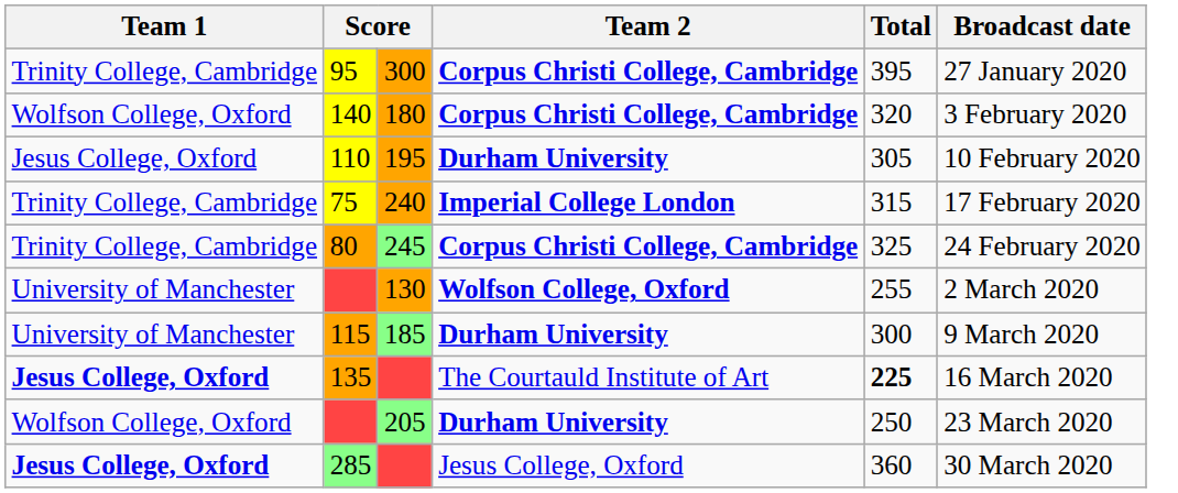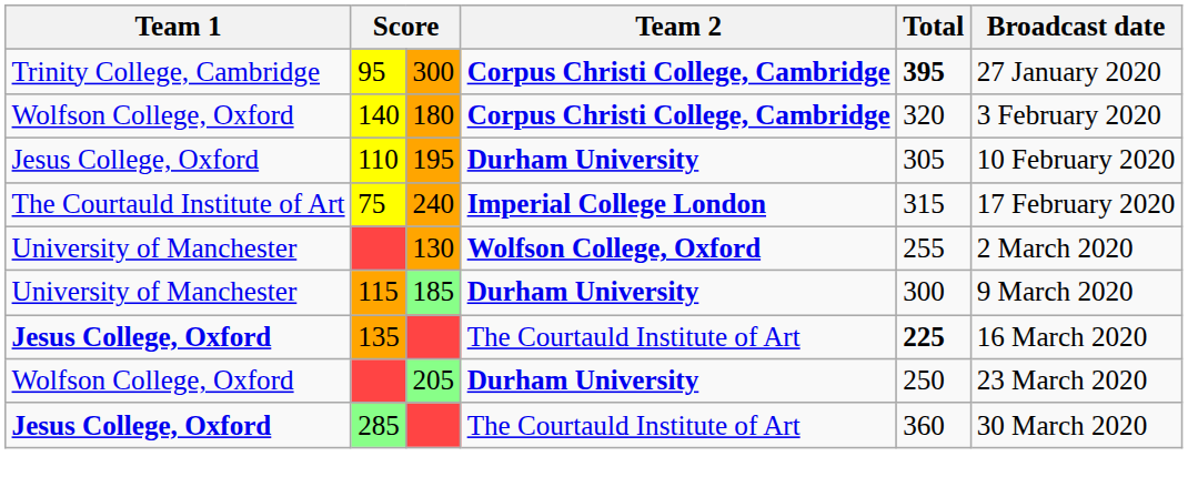95 | Total: normal -> bold
75 | Team 1: Trinity College, Cambridge -> The Courtauld Institute of Art
- row: Trinity College, Cambridge | 80 | 245 | Corpus Christi College, Cambridge | 325 | 24 February 2020
285 | Team 2: Jesus College, Oxford -> The Courtauld Institute of Art
